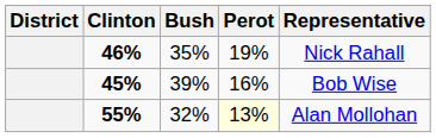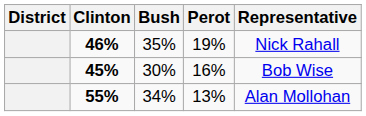45% | Bush: 39% -> 30%
55% | Bush: 32% -> 34%
55% | Perot: lightyellow background -> no background
